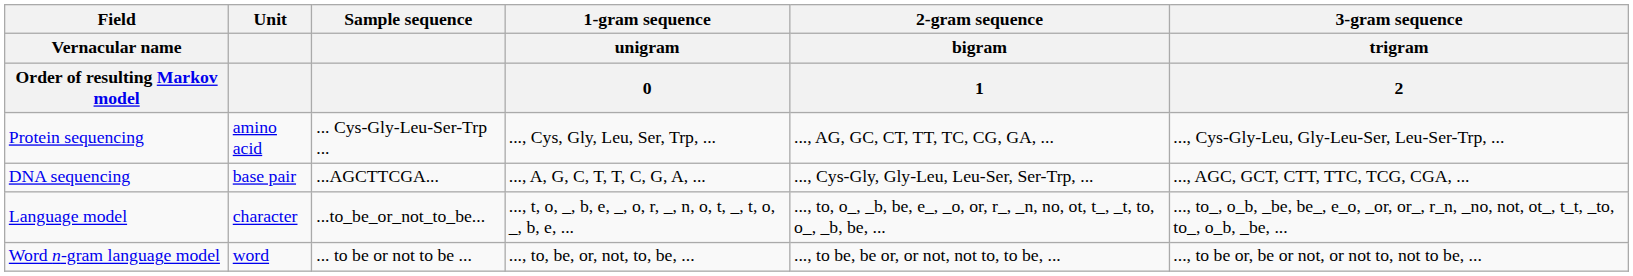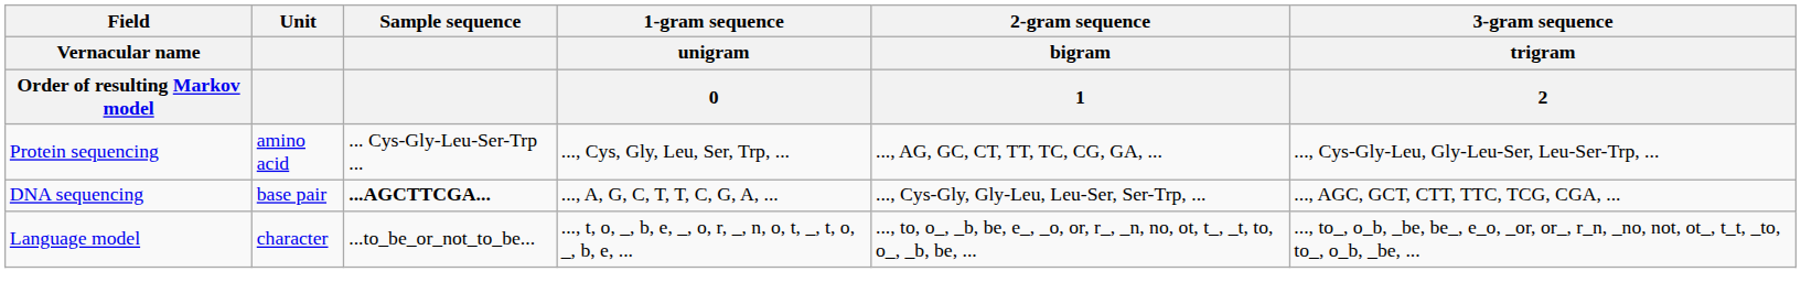DNA sequencing | Sample sequence: normal -> bold
- row: Word n-gram language model | word | ... to be or not to be ... | ..., to, be, or, not, to, be, ... | ..., to be, be or, or not, not to, to be, ... | ..., to be or, be or not, or not to, not to be, ...
